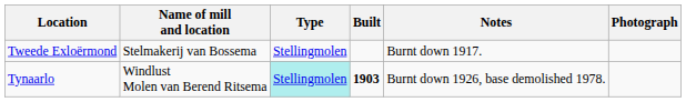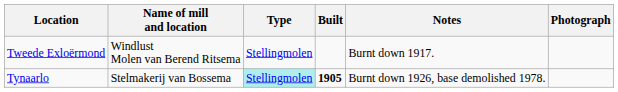Tweede Exloërmond | Name of mill and location: Stelmakerij van Bossema -> Windlust Molen van Berend Ritsema
Tynaarlo | Name of mill and location: Windlust Molen van Berend Ritsema -> Stelmakerij van Bossema
Tynaarlo | Built: 1903 -> 1905
